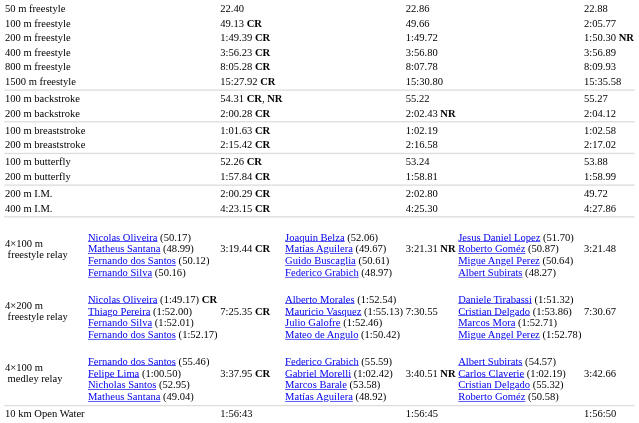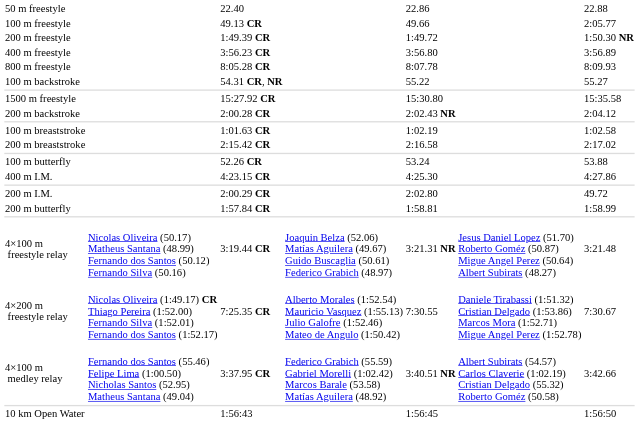rows swapped: 1500 m freestyle <-> 100 m backstroke
rows swapped: 200 m butterfly <-> 400 m I.M.
